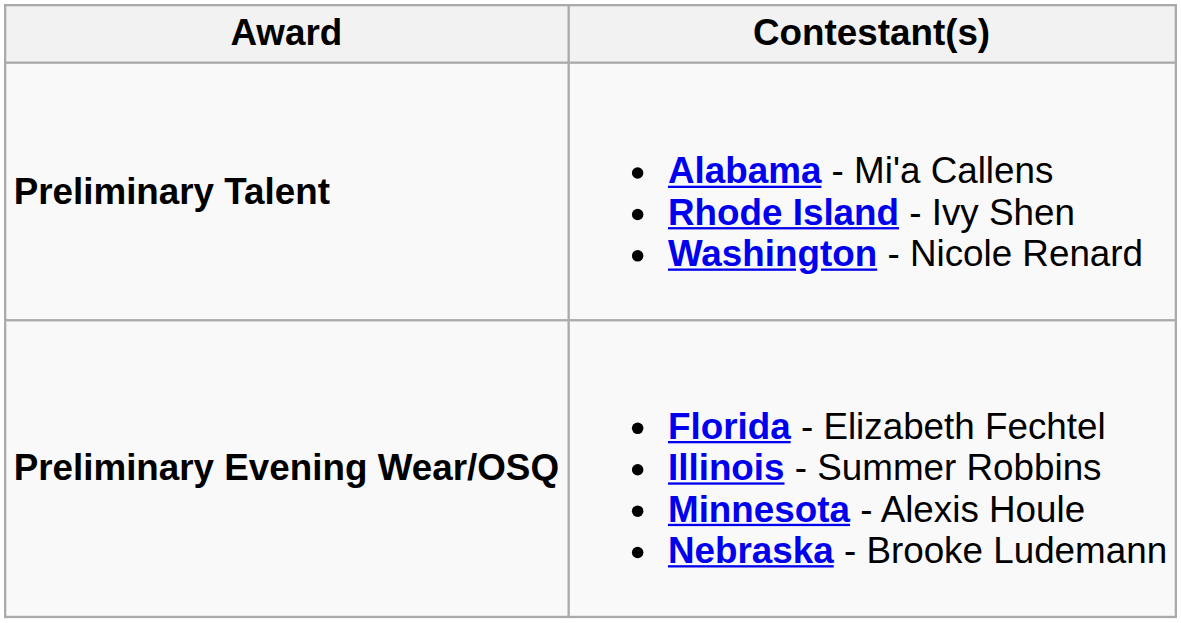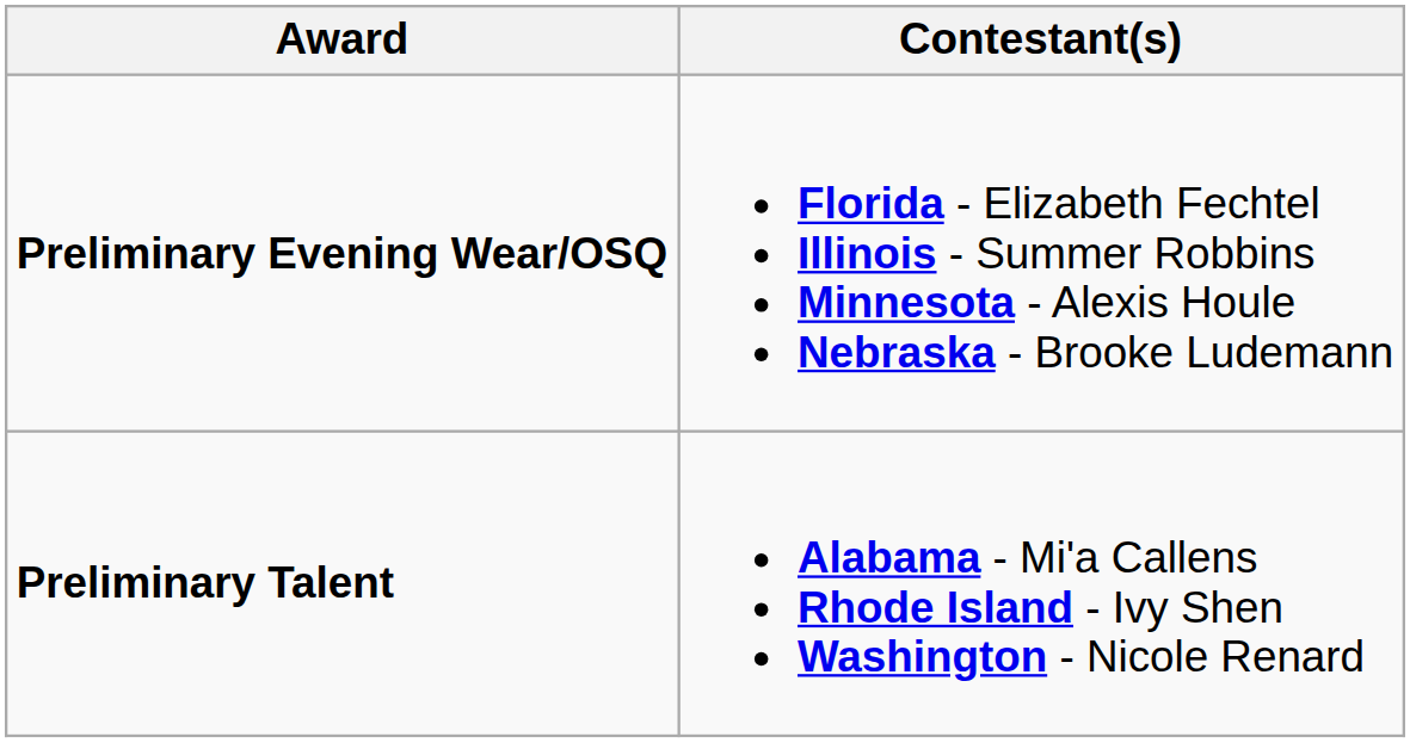rows swapped: Preliminary Evening Wear/OSQ <-> Preliminary Talent
